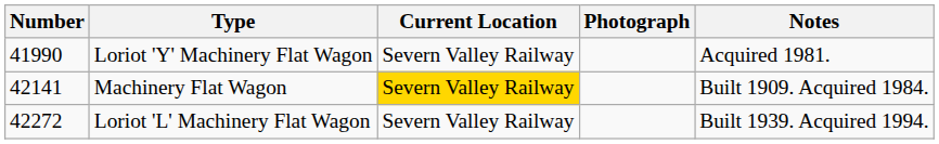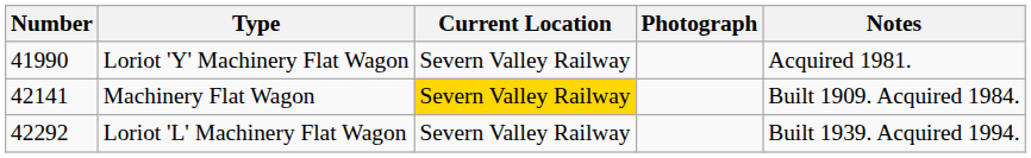Loriot 'L' Machinery Flat Wagon | Number: 42272 -> 42292
